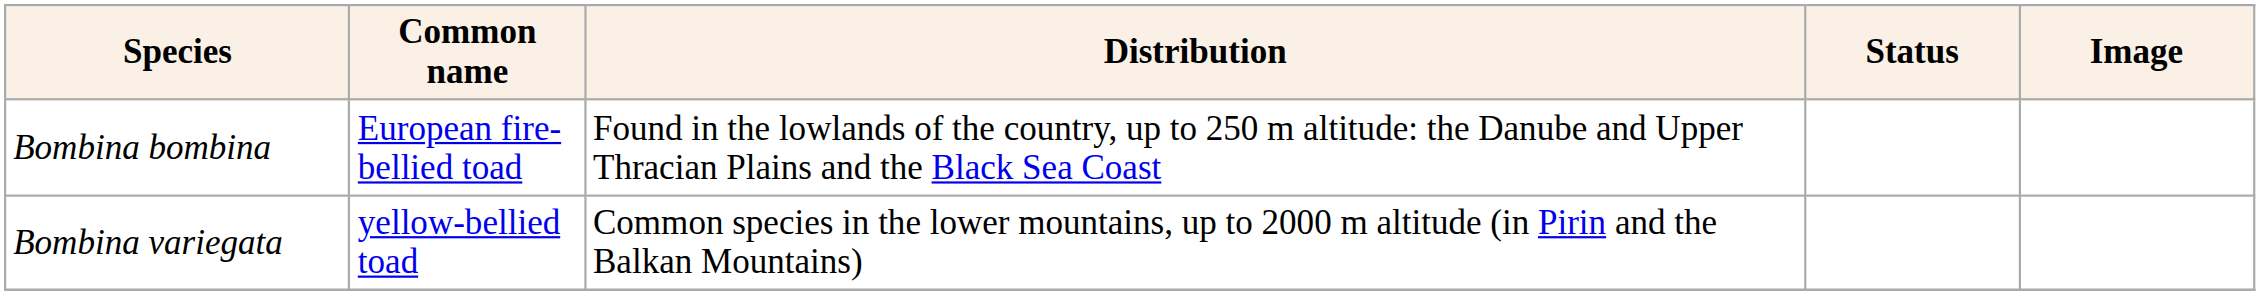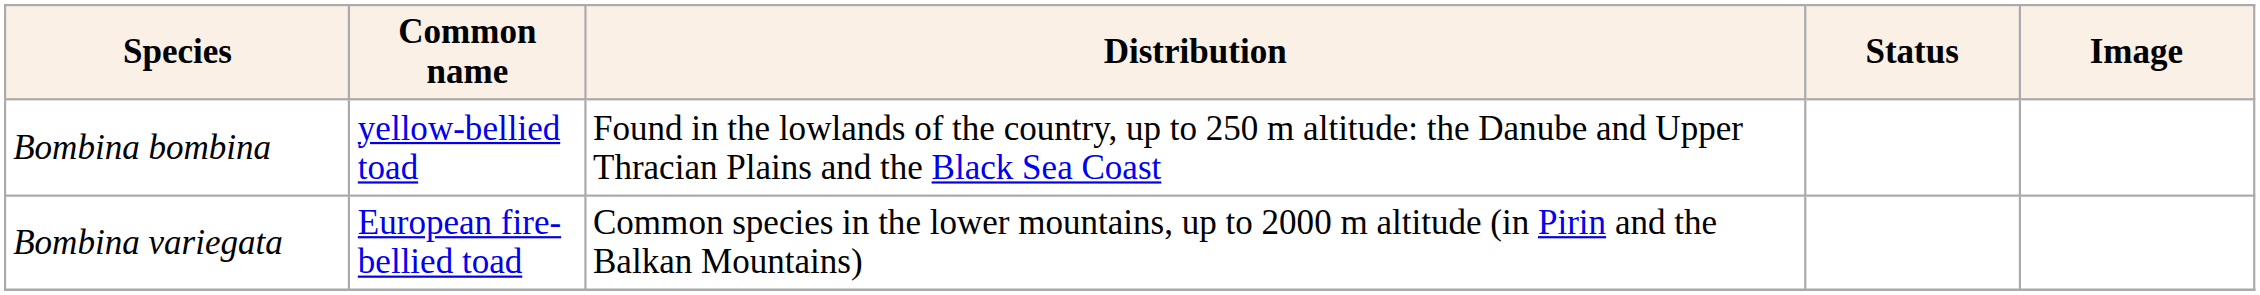Bombina bombina | Common name: European fire-bellied toad -> yellow-bellied toad
Bombina variegata | Common name: yellow-bellied toad -> European fire-bellied toad
